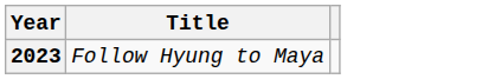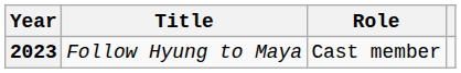+ column: Role | Cast member
